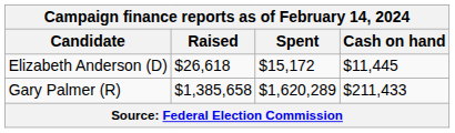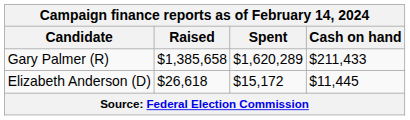rows swapped: Gary Palmer (R) <-> Elizabeth Anderson (D)
